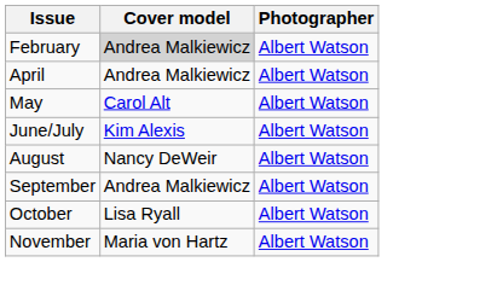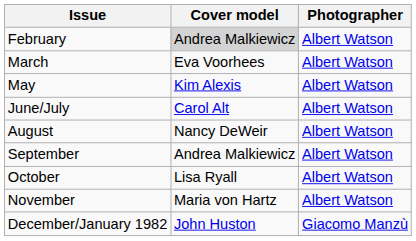+ row: March | Eva Voorhees | Albert Watson
- row: April | Andrea Malkiewicz | Albert Watson
May | Cover model: Carol Alt -> Kim Alexis
June/July | Cover model: Kim Alexis -> Carol Alt
+ row: December/January 1982 | John Huston | Giacomo Manzù
